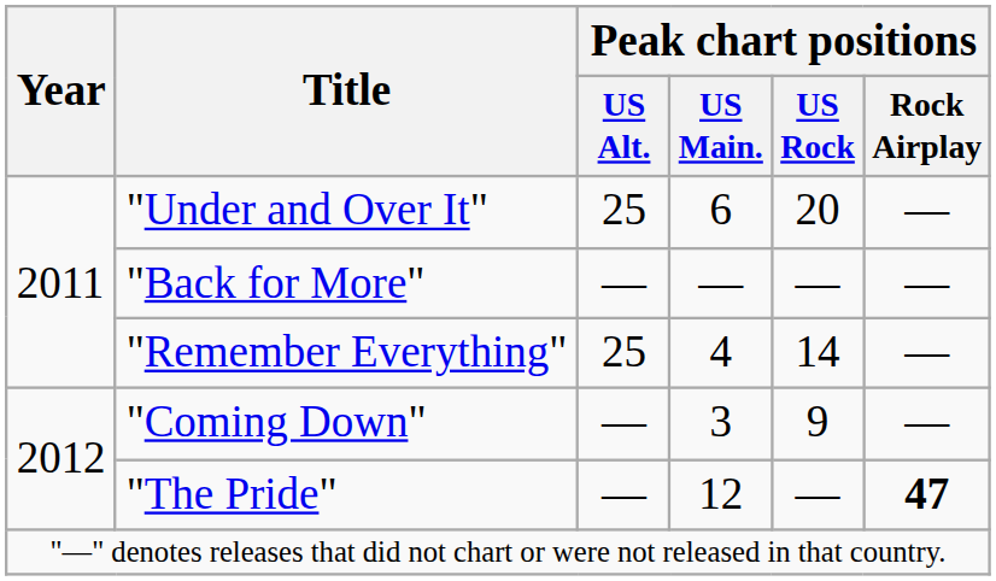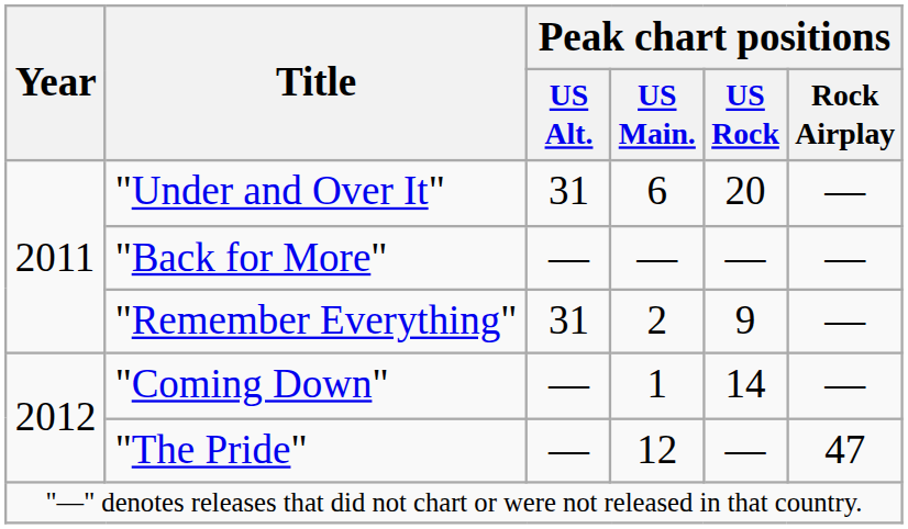"Under and Over It" | Peak chart positions / US Alt.: 25 -> 31
"Remember Everything" | Peak chart positions / US Alt.: 25 -> 31
"Remember Everything" | Peak chart positions / US Main.: 4 -> 2
"Remember Everything" | Peak chart positions / US Rock: 14 -> 9
"Coming Down" | Peak chart positions / US Main.: 3 -> 1
"Coming Down" | Peak chart positions / US Rock: 9 -> 14
"The Pride" | Peak chart positions / Rock Airplay: bold -> normal
